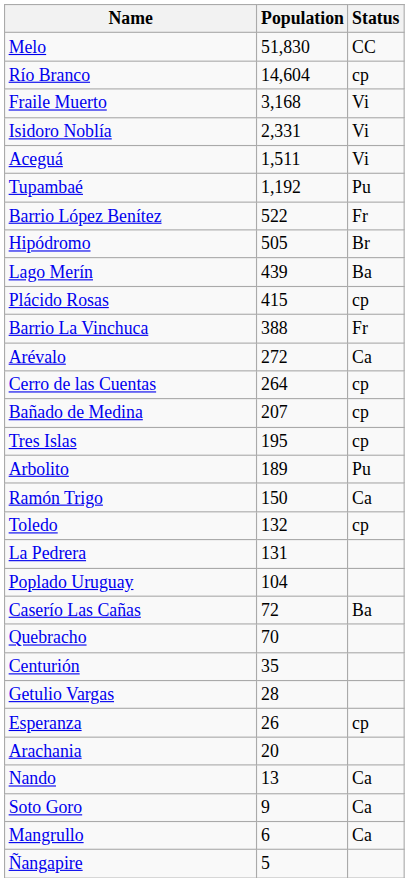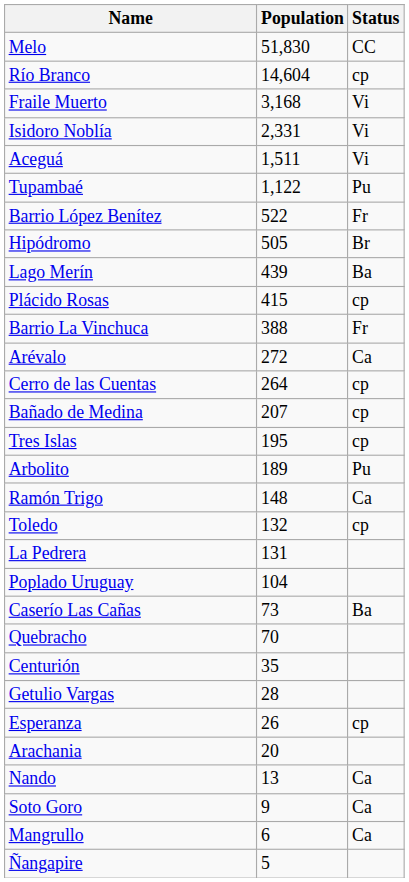Tupambaé | Population: 1,192 -> 1,122
Ramón Trigo | Population: 150 -> 148
Caserío Las Cañas | Population: 72 -> 73
